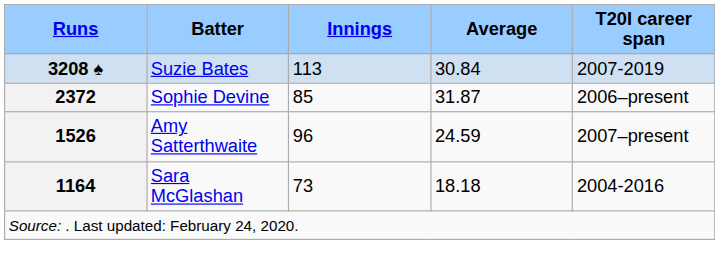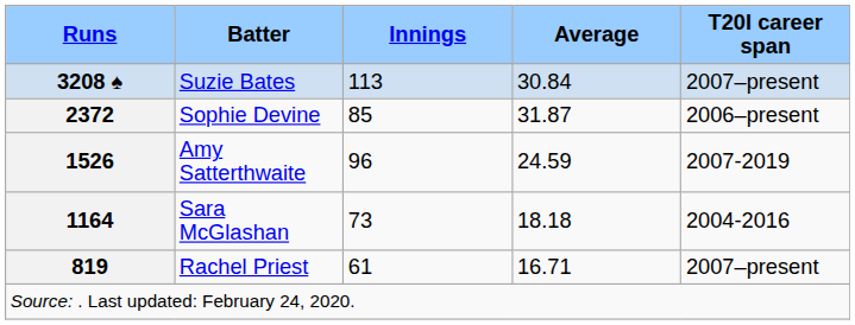Suzie Bates | T20I career span: 2007-2019 -> 2007–present
Amy Satterthwaite | T20I career span: 2007–present -> 2007-2019
+ row: 819 | Rachel Priest | 61 | 16.71 | 2007–present
